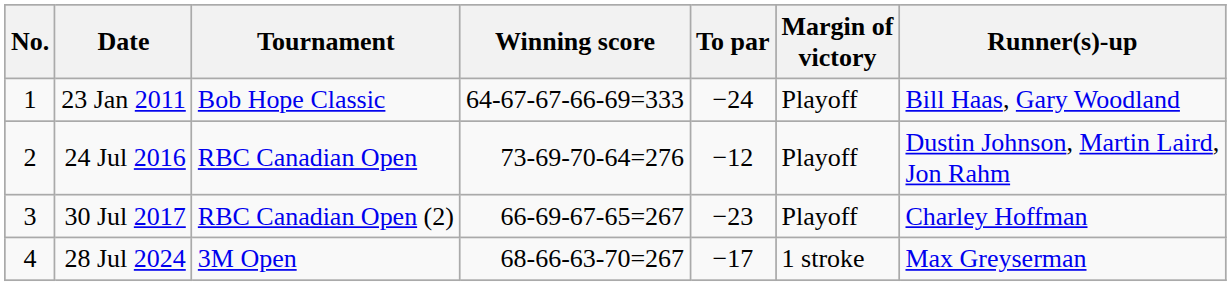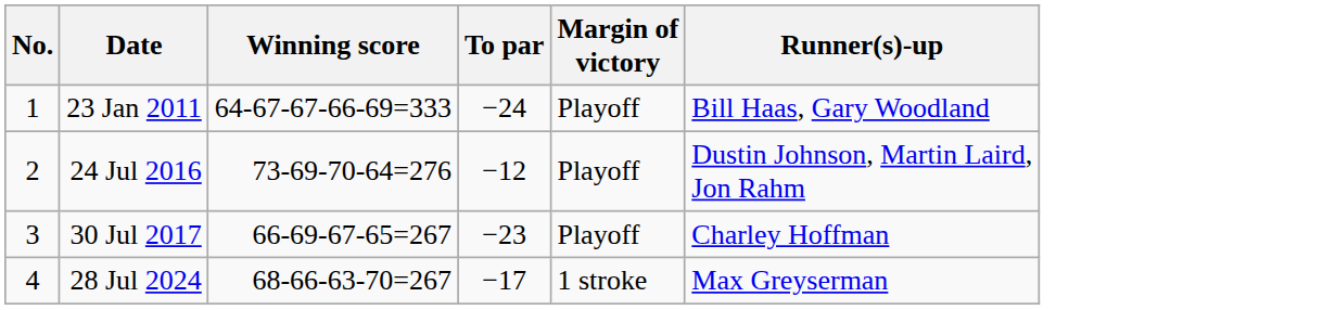- column: Tournament | Bob Hope Classic | RBC Canadian Open | RBC Canadian Open (2) | 3M Open
